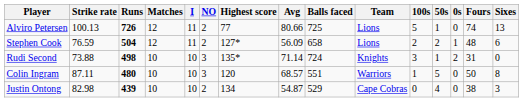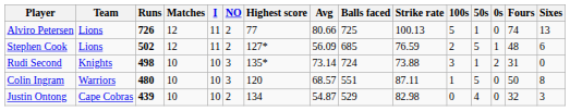columns swapped: Team <-> Strike rate
Stephen Cook | Runs: 504 -> 502
Stephen Cook | Balls faced: 658 -> 685
Stephen Cook | 50s: 2 -> 5
Rudi Second | Avg: 71.14 -> 73.14
Justin Ontong | Fours: 38 -> 32
